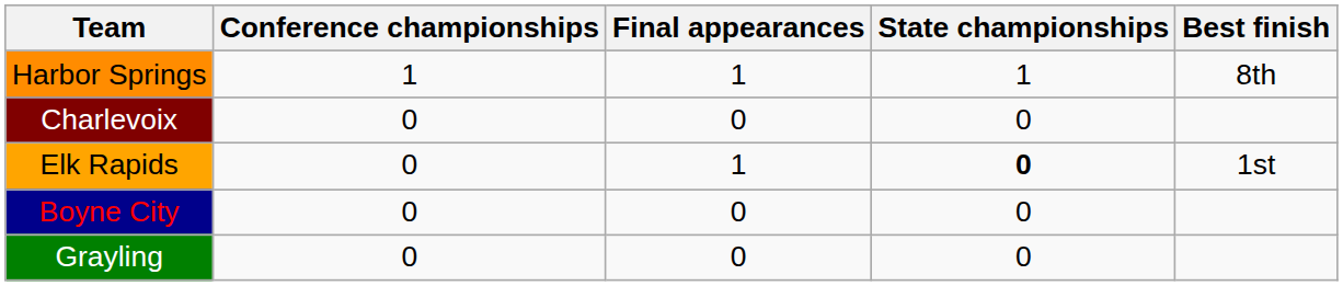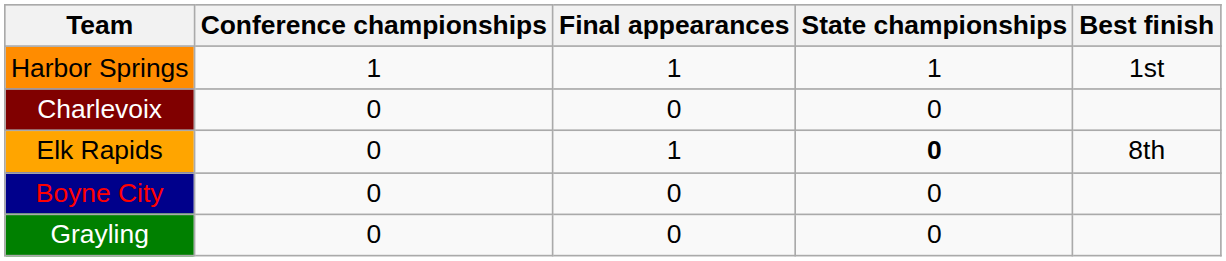Harbor Springs | Best finish: 8th -> 1st
Elk Rapids | Best finish: 1st -> 8th
